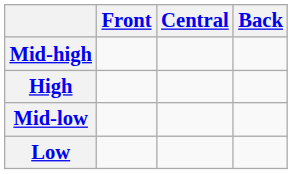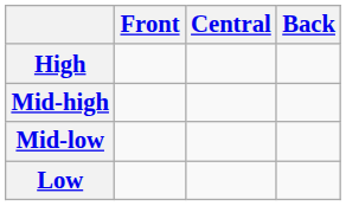rows swapped: High <-> Mid-high
